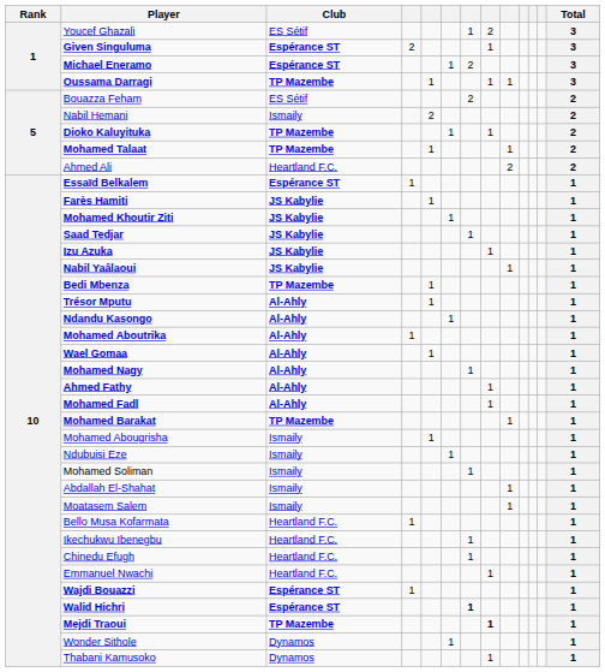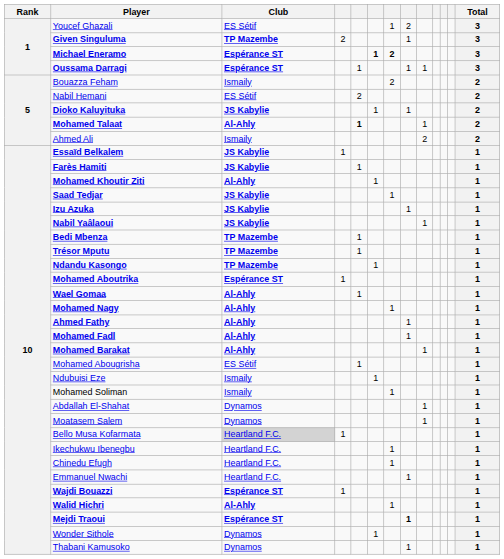Given Singuluma | Club: Espérance ST -> TP Mazembe
Michael Eneramo | column 6: normal -> bold
Michael Eneramo | column 7: normal -> bold
Oussama Darragi | Club: TP Mazembe -> Espérance ST
Bouazza Feham | Club: ES Sétif -> Ismaily
Nabil Hemani | Club: Ismaily -> ES Sétif
Dioko Kaluyituka | Club: TP Mazembe -> JS Kabylie
Mohamed Talaat | Club: TP Mazembe -> Al-Ahly
Mohamed Talaat | column 5: normal -> bold
Ahmed Ali | Club: Heartland F.C. -> Ismaily
Essaïd Belkalem | Club: Espérance ST -> JS Kabylie
Mohamed Khoutir Ziti | Club: JS Kabylie -> Al-Ahly
Trésor Mputu | Club: Al-Ahly -> TP Mazembe
Ndandu Kasongo | Club: Al-Ahly -> TP Mazembe
Mohamed Aboutrika | Club: Al-Ahly -> Espérance ST
Mohamed Barakat | Club: TP Mazembe -> Al-Ahly
Mohamed Abougrisha | Club: Ismaily -> ES Sétif
Abdallah El-Shahat | Club: Ismaily -> Dynamos
Moatasem Salem | Club: Ismaily -> Dynamos
Bello Musa Kofarmata | Club: no background -> lightgrey background
Walid Hichri | Club: Espérance ST -> Al-Ahly
Walid Hichri | column 7: bold -> normal
Mejdi Traoui | Club: TP Mazembe -> Espérance ST
